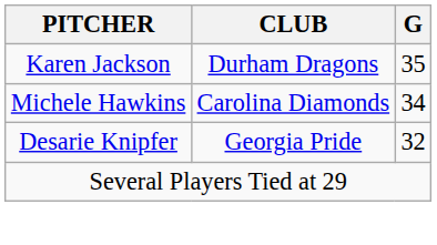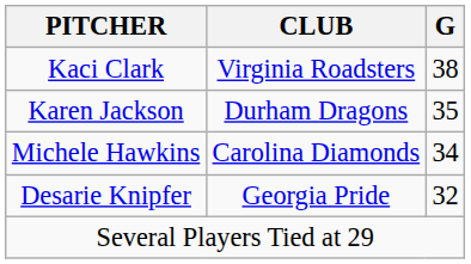+ row: Kaci Clark | Virginia Roadsters | 38
